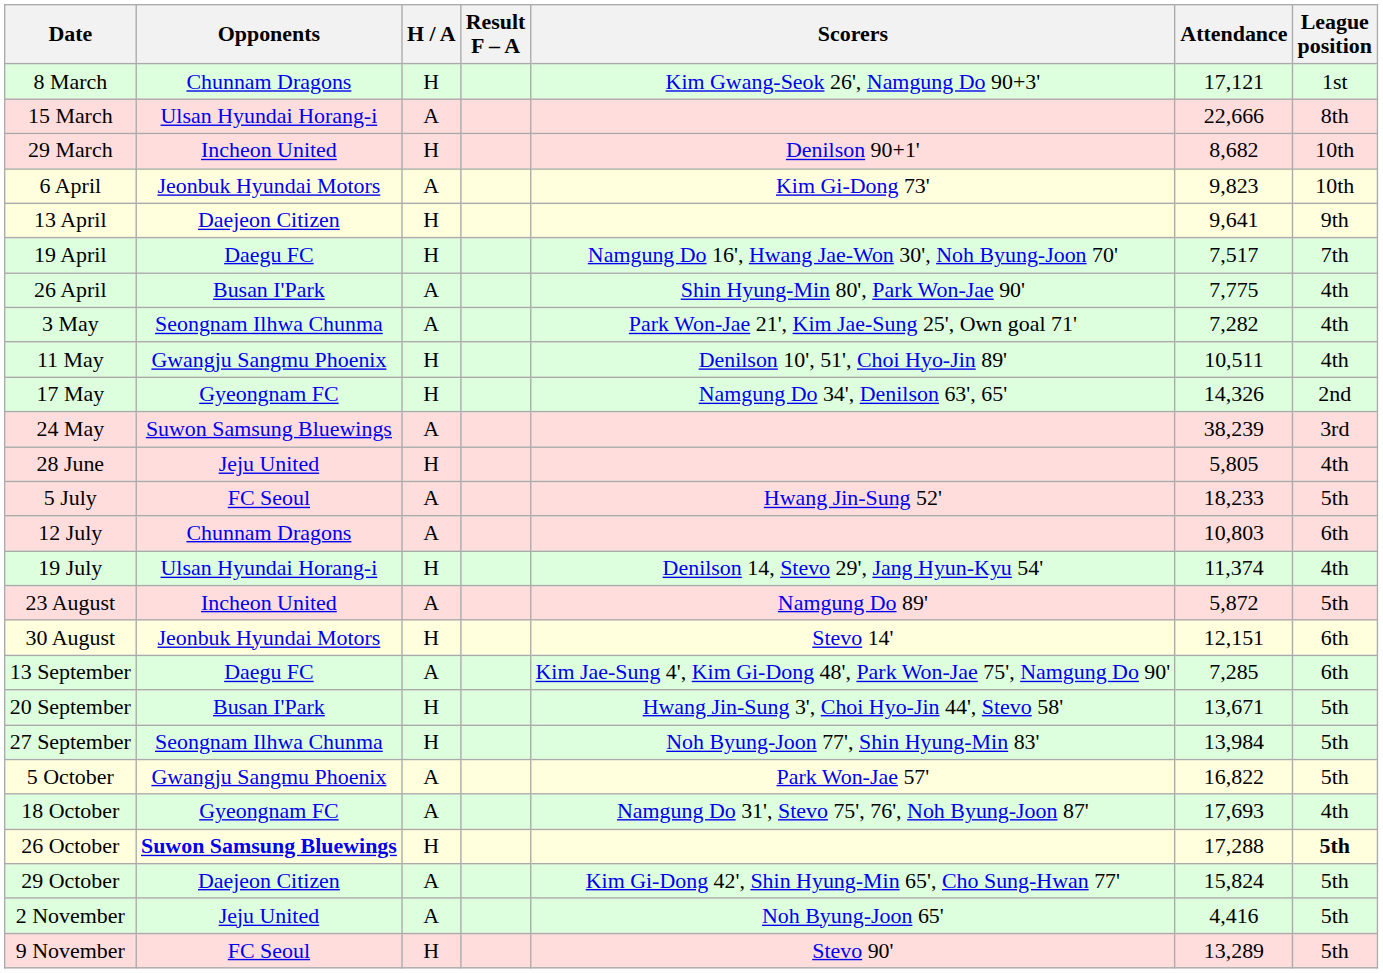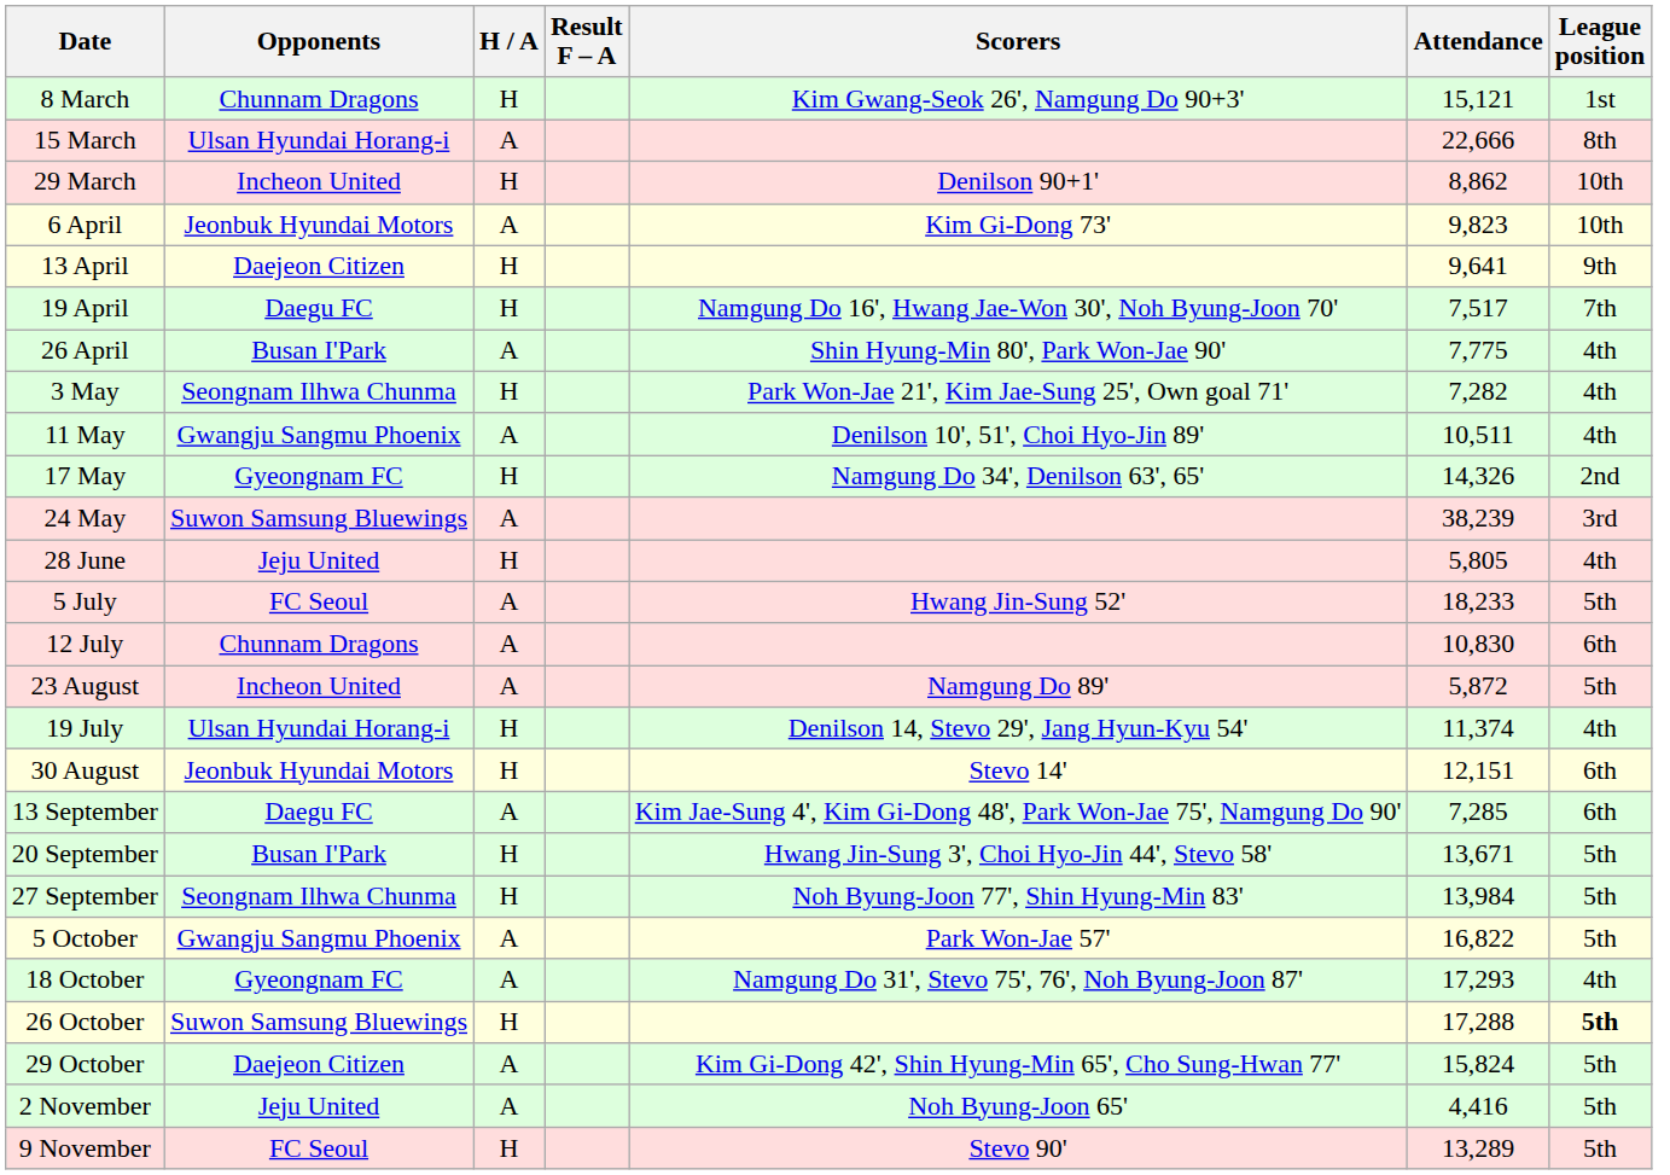8 March | Attendance: 17,121 -> 15,121
29 March | Attendance: 8,682 -> 8,862
3 May | H / A: A -> H
11 May | H / A: H -> A
12 July | Attendance: 10,803 -> 10,830
rows swapped: 19 July <-> 23 August
18 October | Attendance: 17,693 -> 17,293
26 October | Opponents: bold -> normal
